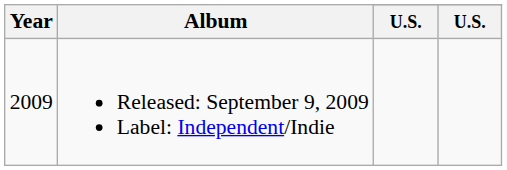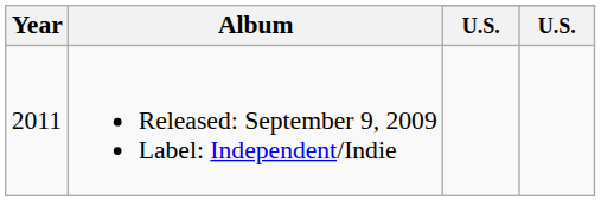Released: September 9, 2009 Label: Independent/Indie | Year: 2009 -> 2011
